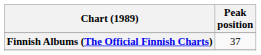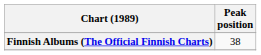Finnish Albums (The Official Finnish Charts) | Peak position: 37 -> 38
